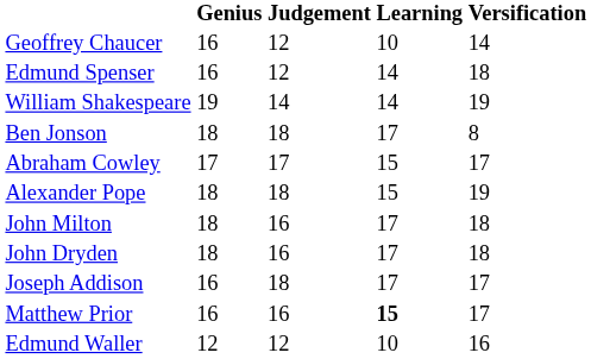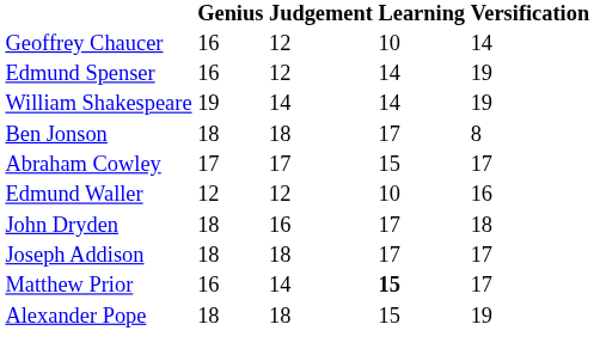Edmund Spenser | Versification: 18 -> 19
rows swapped: Edmund Waller <-> Alexander Pope
- row: John Milton | 18 | 16 | 17 | 18
Joseph Addison | Genius: 16 -> 18
Matthew Prior | Judgement: 16 -> 14
